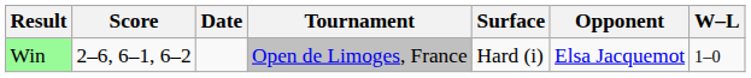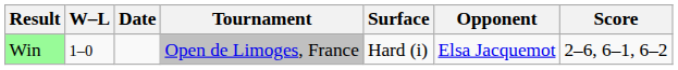columns swapped: W–L <-> Score
